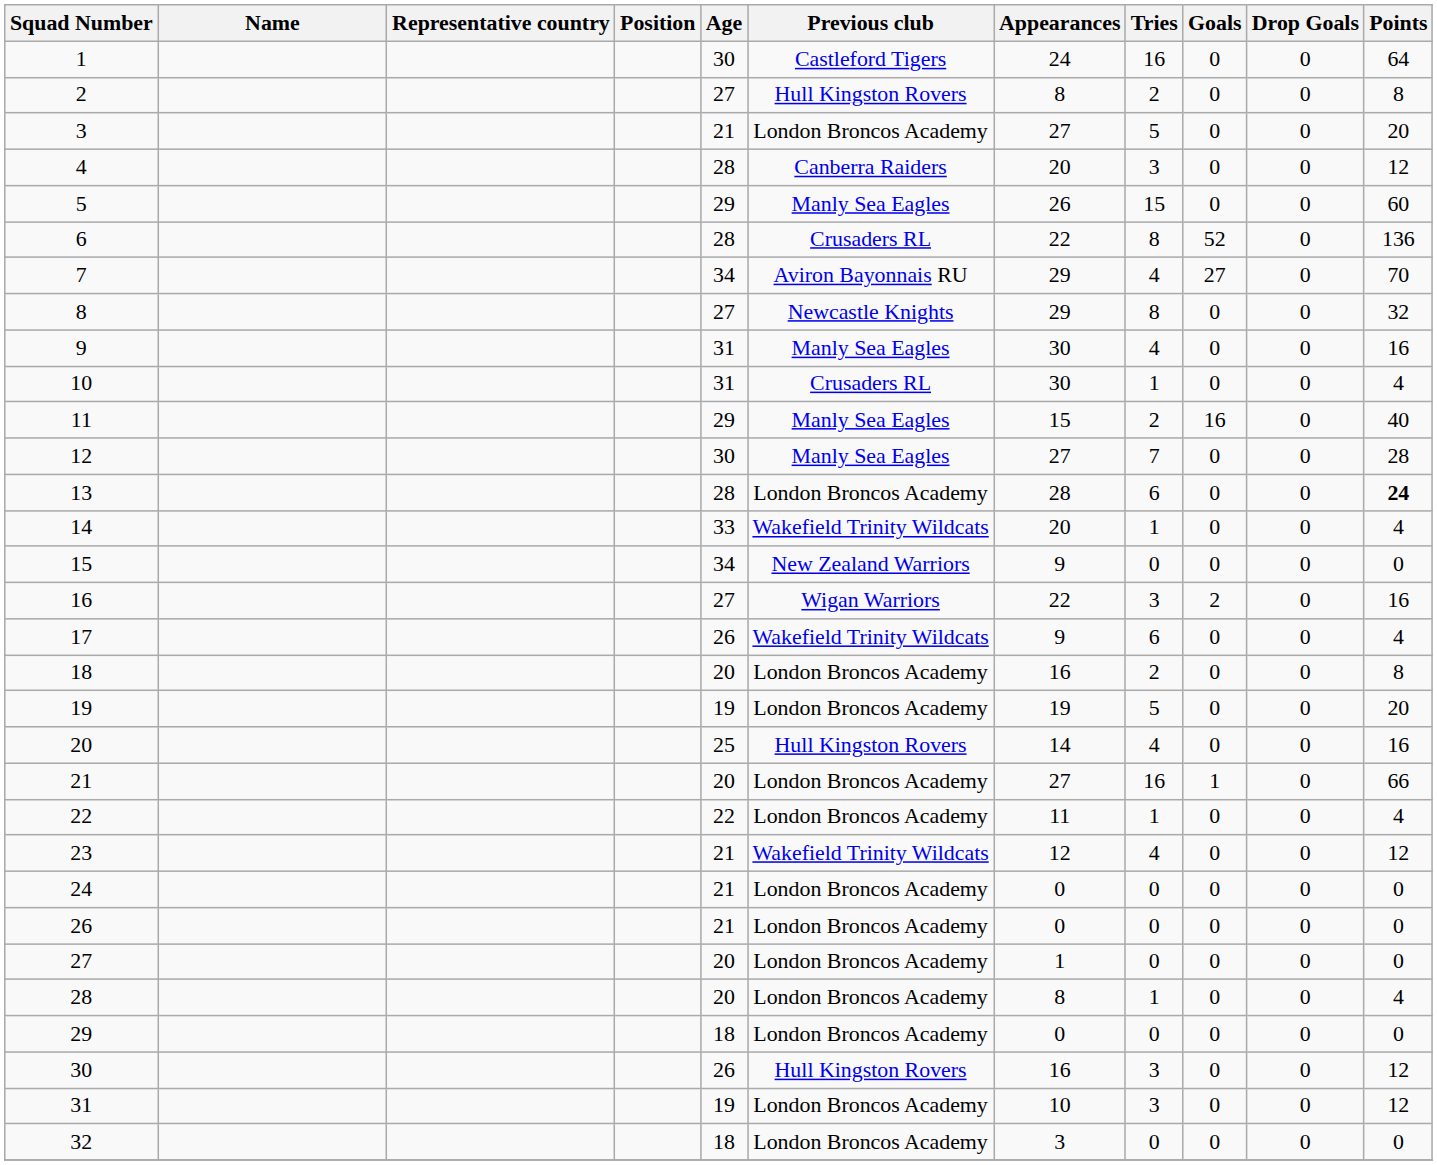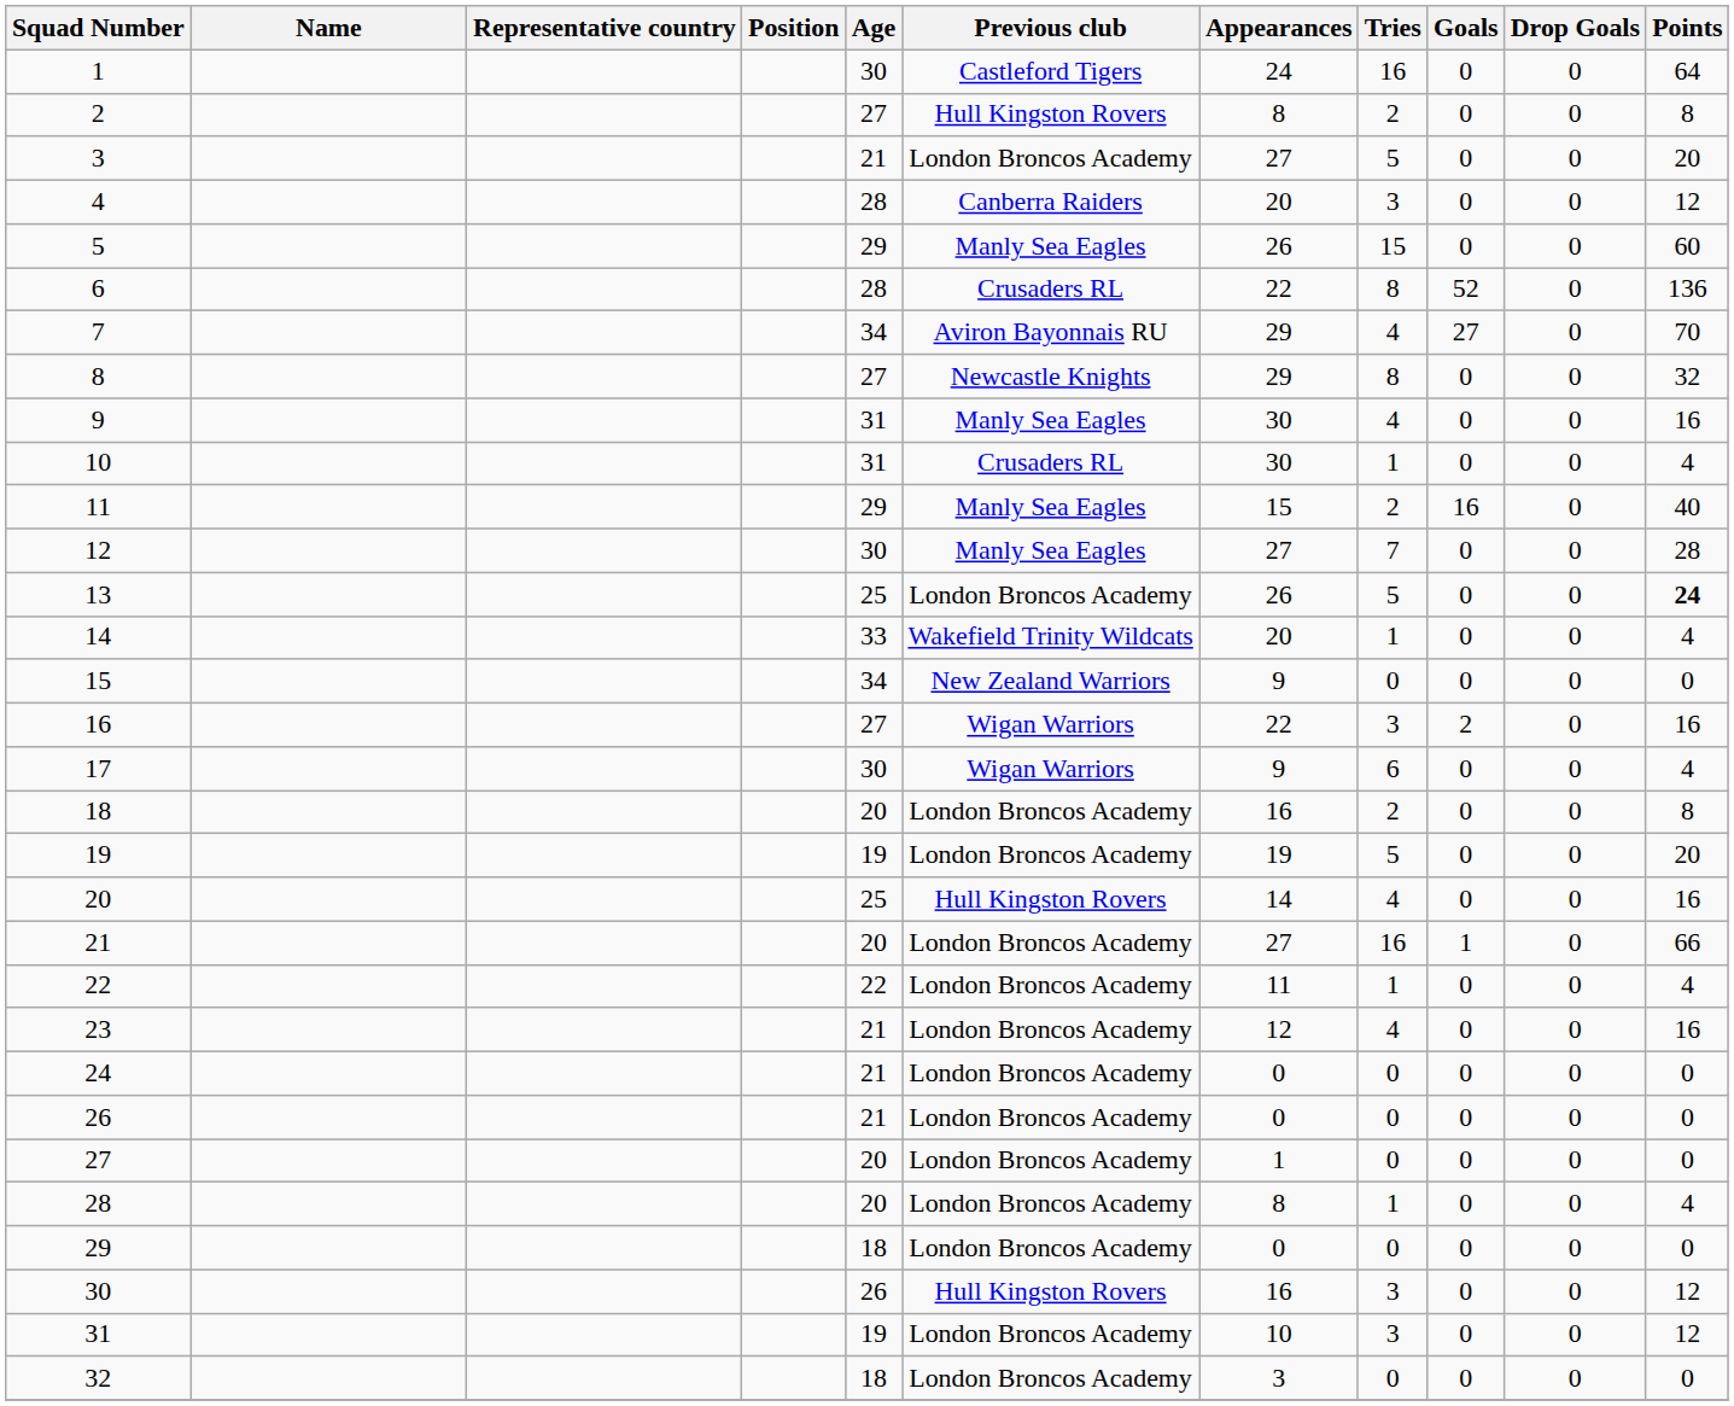13 | Age: 28 -> 25
13 | Appearances: 28 -> 26
13 | Tries: 6 -> 5
17 | Age: 26 -> 30
17 | Previous club: Wakefield Trinity Wildcats -> Wigan Warriors
23 | Previous club: Wakefield Trinity Wildcats -> London Broncos Academy
23 | Points: 12 -> 16
